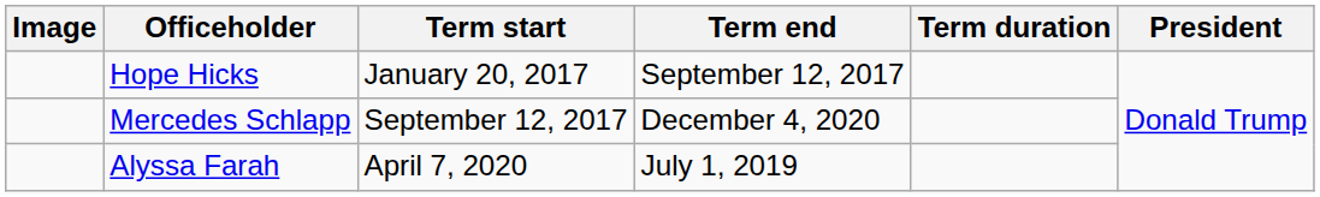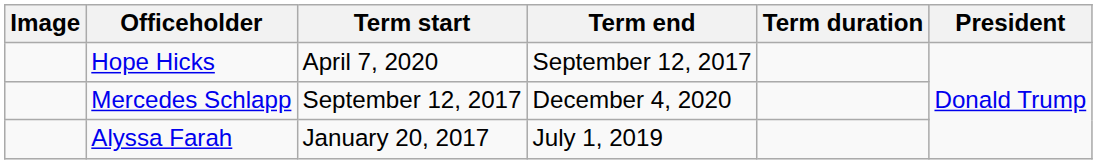Hope Hicks | Term start: January 20, 2017 -> April 7, 2020
Alyssa Farah | Term start: April 7, 2020 -> January 20, 2017
